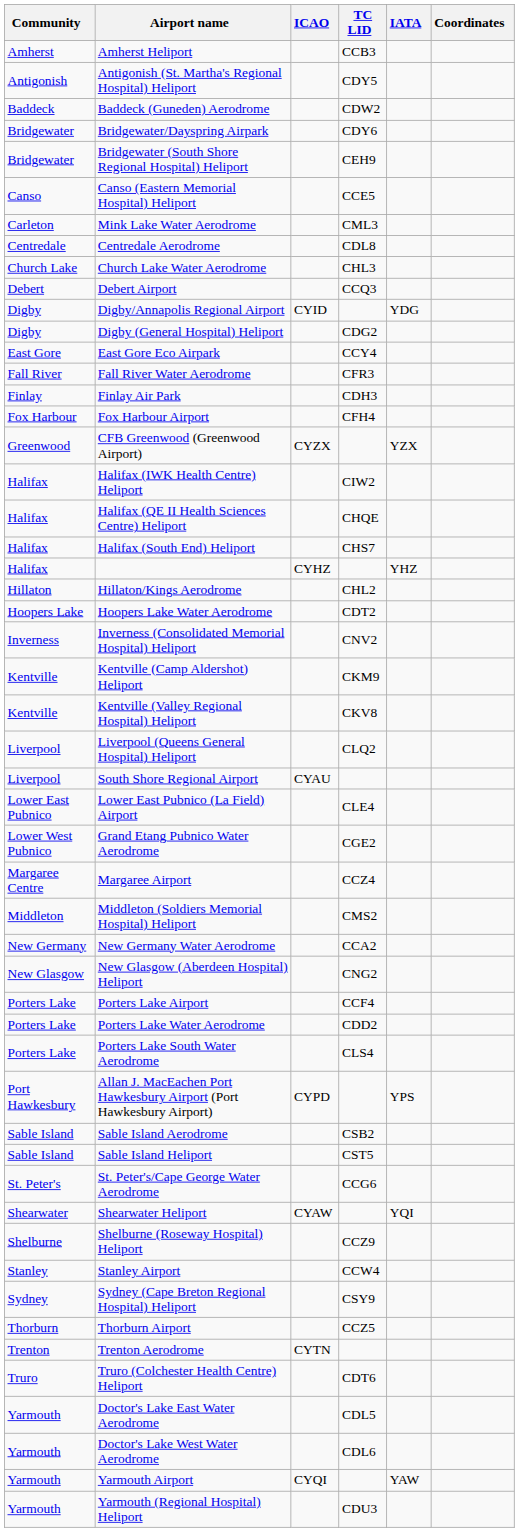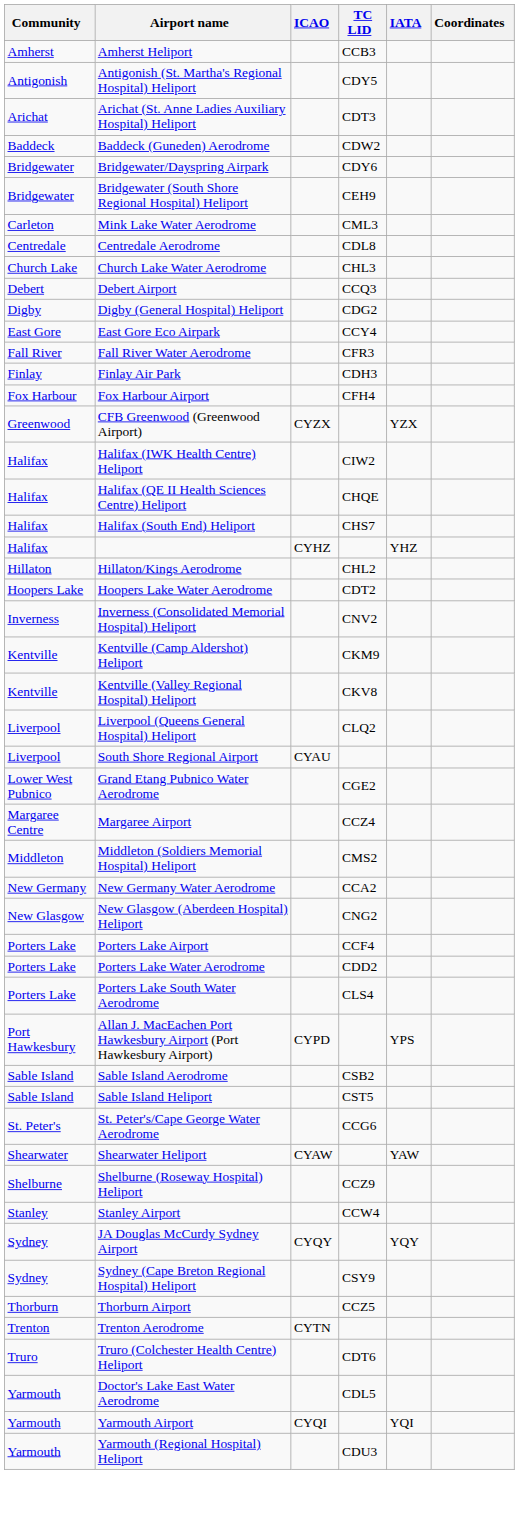+ row: Arichat | Arichat (St. Anne Ladies Auxiliary Hospital) Heliport | CDT3
- row: Canso | Canso (Eastern Memorial Hospital) Heliport | CCE5
- row: Digby | Digby/Annapolis Regional Airport | CYID | YDG
- row: Lower East Pubnico | Lower East Pubnico (La Field) Airport | CLE4
Shearwater Heliport | IATA: YQI -> YAW
+ row: Sydney | JA Douglas McCurdy Sydney Airport | CYQY | YQY
- row: Yarmouth | Doctor's Lake West Water Aerodrome | CDL6
Yarmouth Airport | IATA: YAW -> YQI
